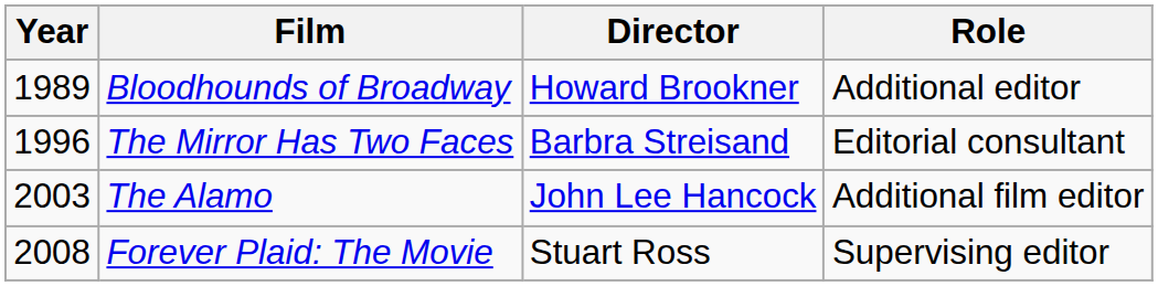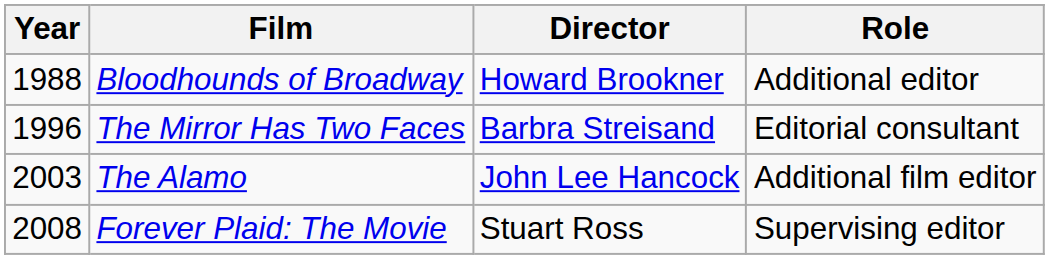Bloodhounds of Broadway | Year: 1989 -> 1988
